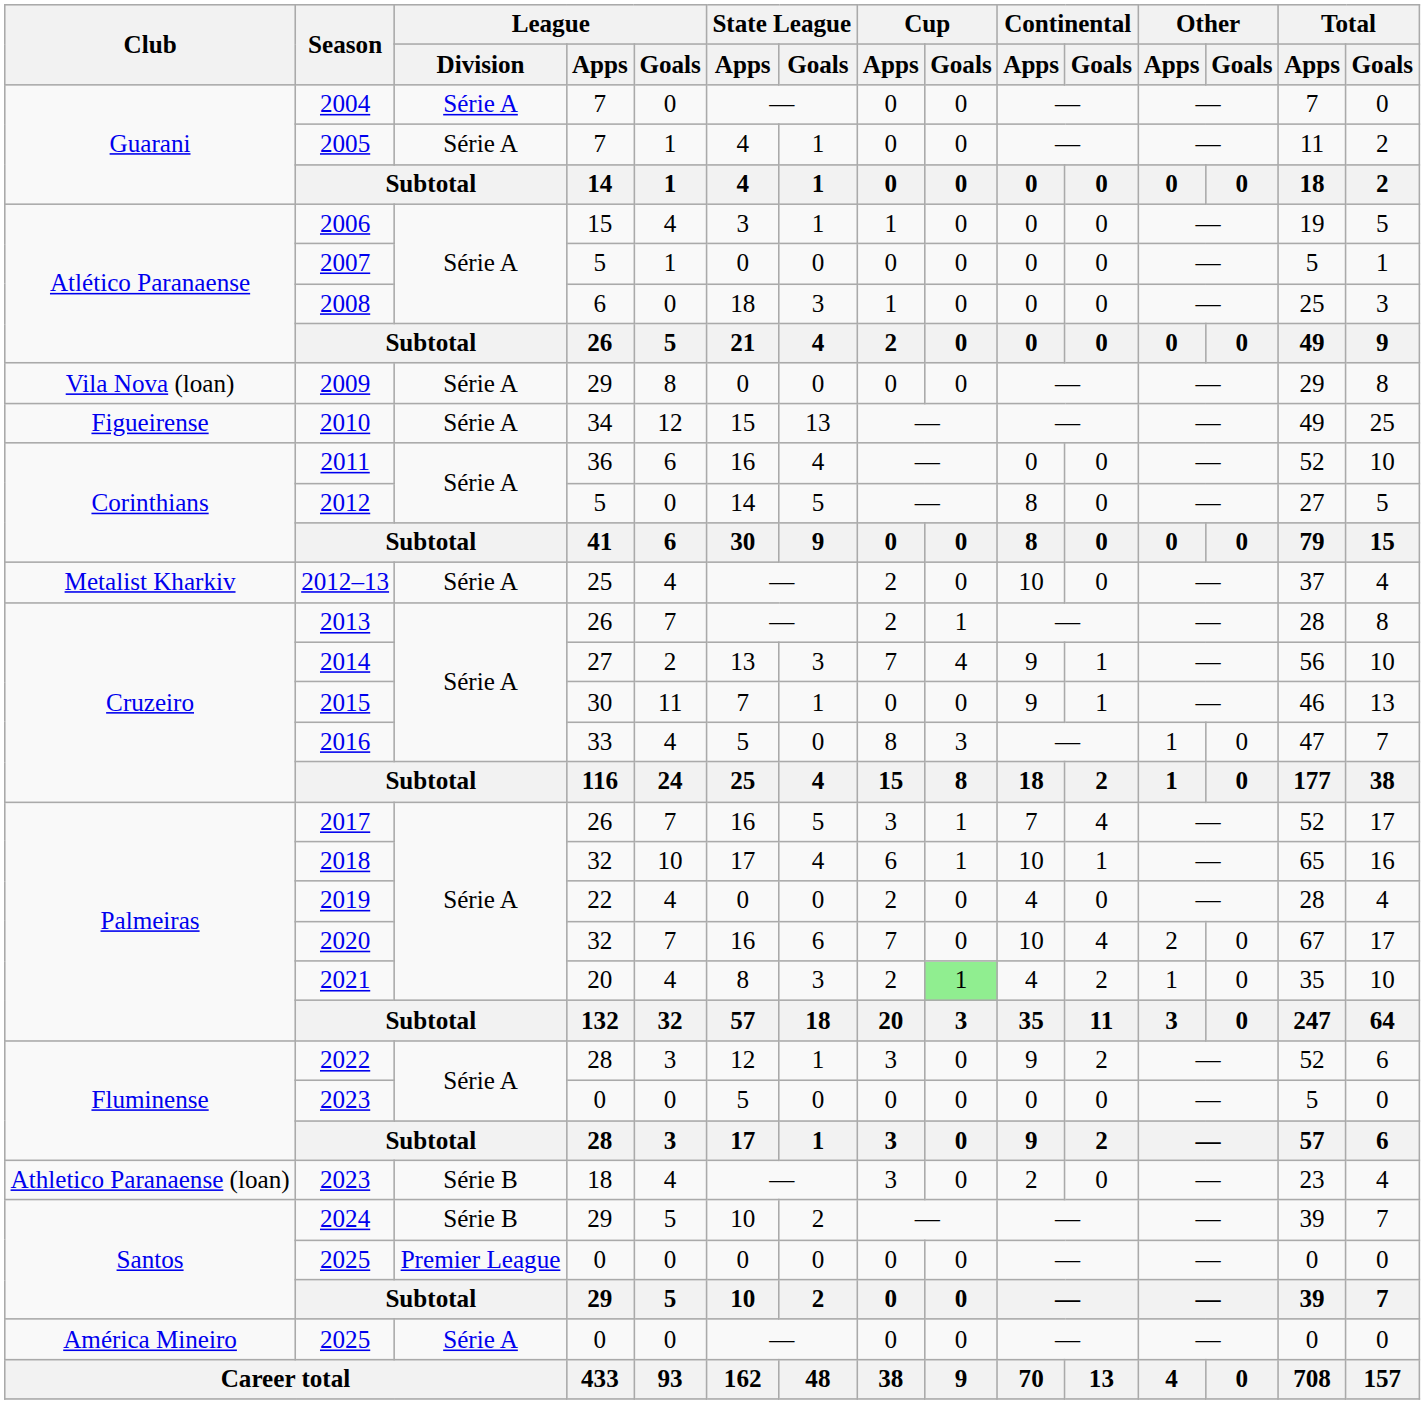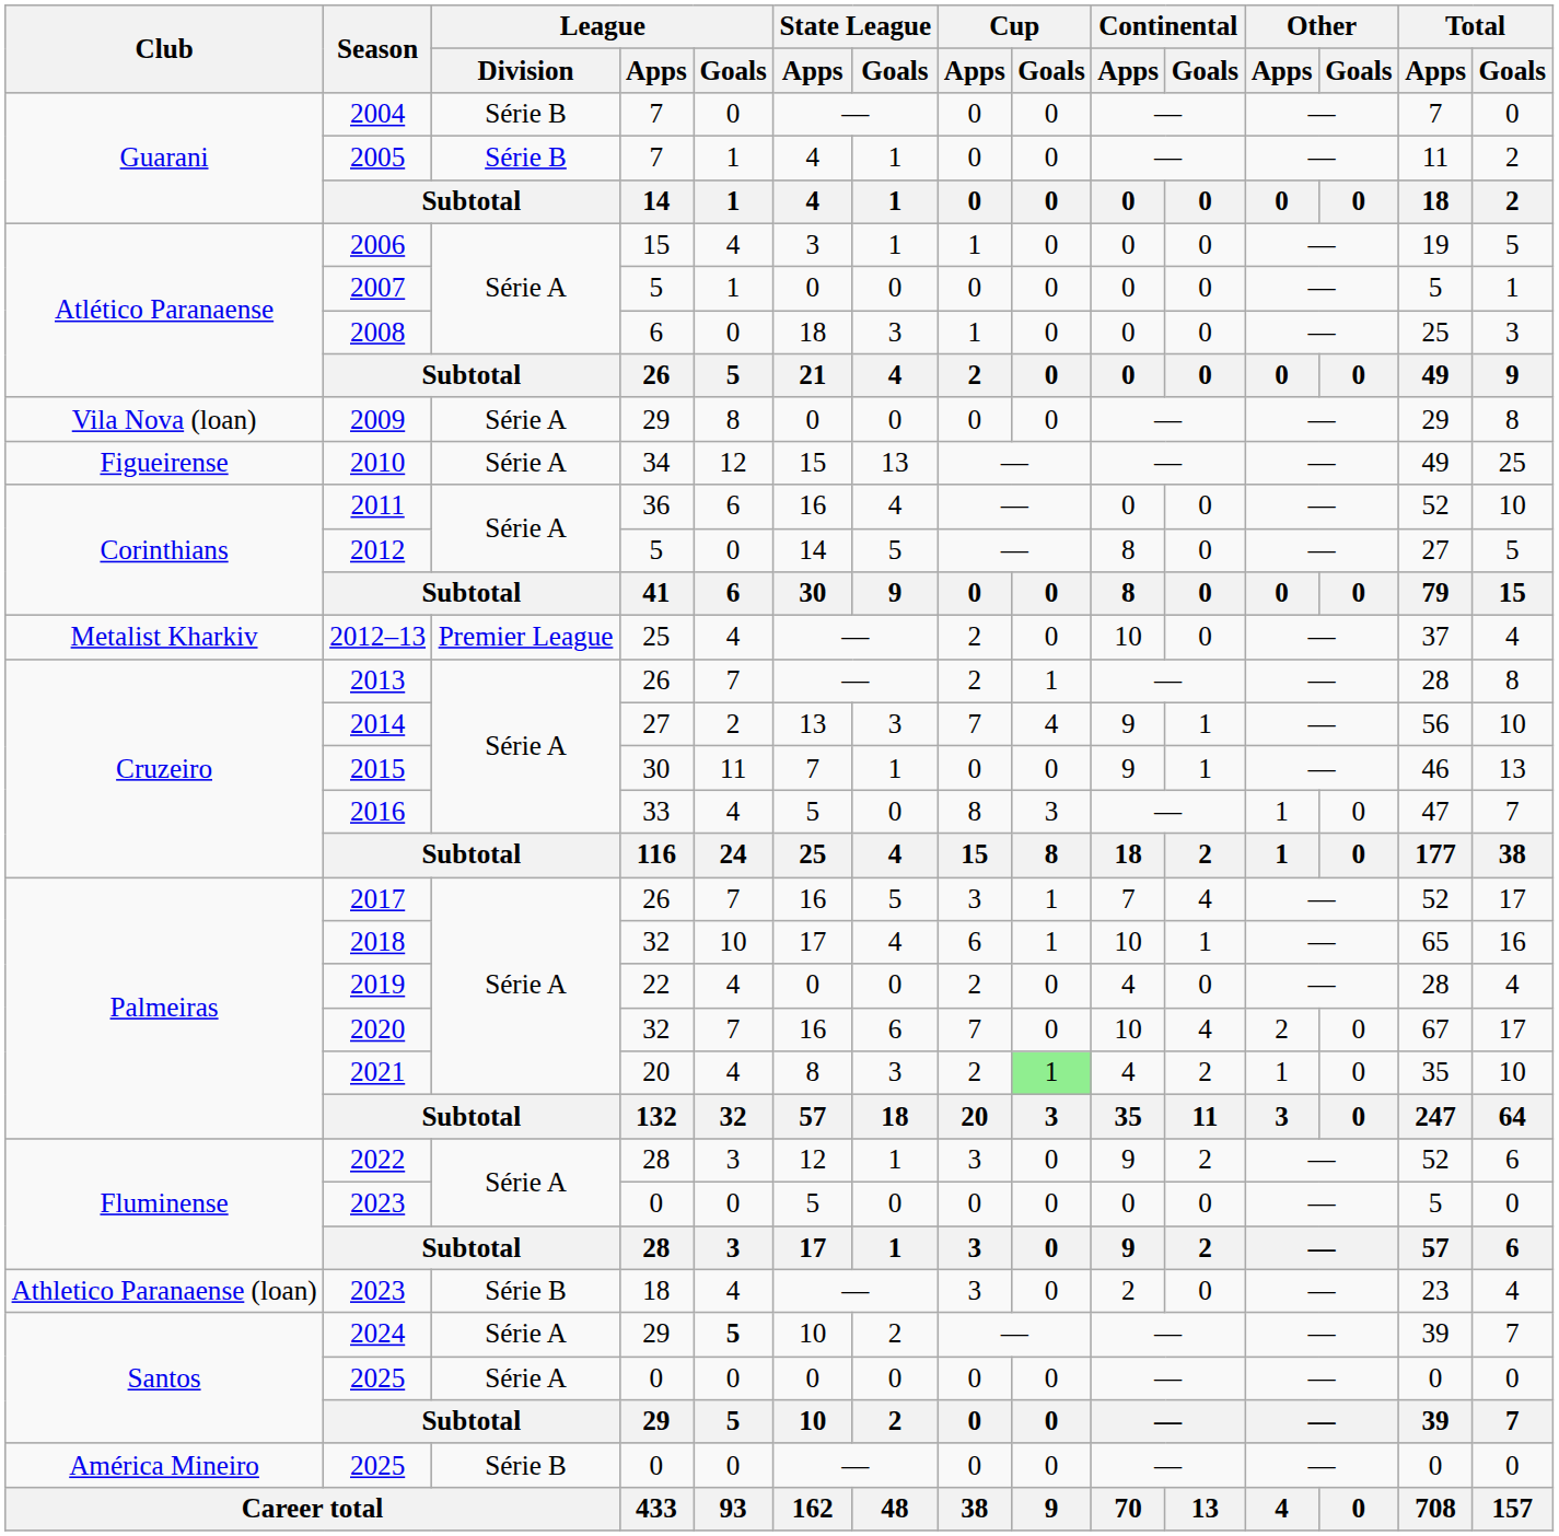2004 | League / Division: Série A -> Série B
2005 | League / Division: Série A -> Série B
2012–13 | League / Division: Série A -> Premier League
2024 | League / Division: Série B -> Série A
2024 | League / Goals: normal -> bold
Santos / 2025 | League / Division: Premier League -> Série A
América Mineiro / 2025 | League / Division: Série A -> Série B
